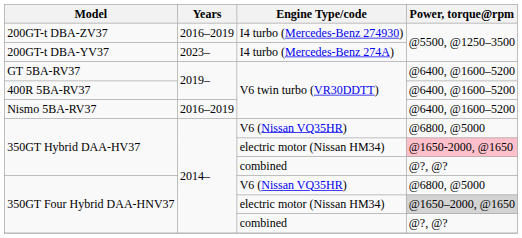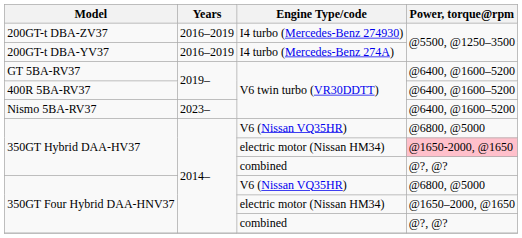200GT-t DBA-YV37 | Years: 2023– -> 2016–2019
Nismo 5BA-RV37 | Years: 2016–2019 -> 2023–
350GT Four Hybrid DAA-HNV37 / electric motor (Nissan HM34) | Power, torque@rpm: lightgrey background -> no background
